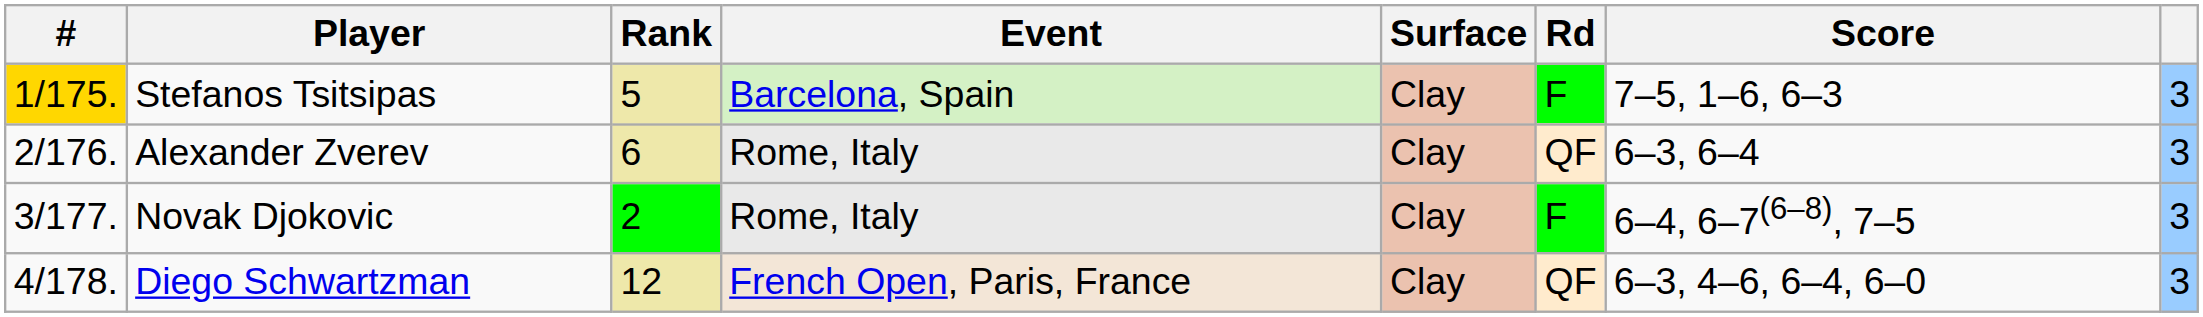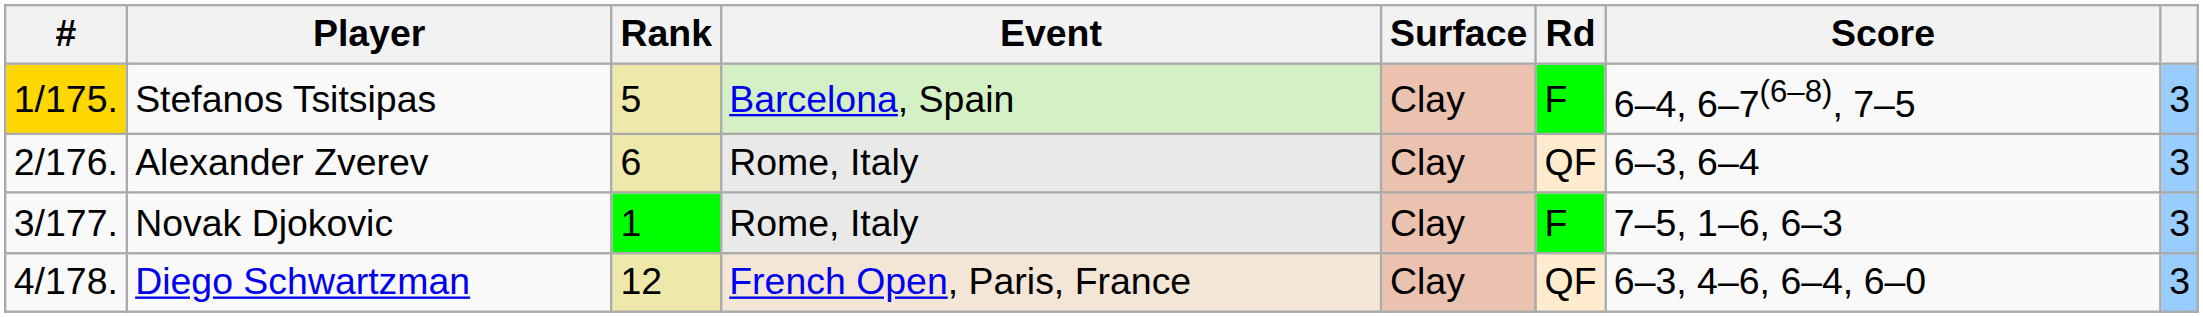Stefanos Tsitsipas | Score: 7–5, 1–6, 6–3 -> 6–4, 6–7(6–8), 7–5
Novak Djokovic | Rank: 2 -> 1
Novak Djokovic | Score: 6–4, 6–7(6–8), 7–5 -> 7–5, 1–6, 6–3
